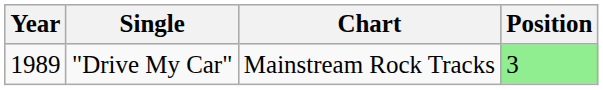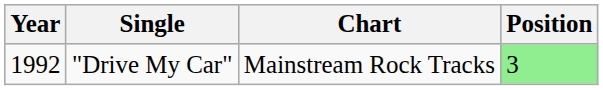"Drive My Car" | Year: 1989 -> 1992
